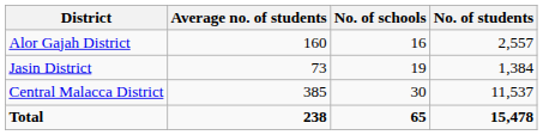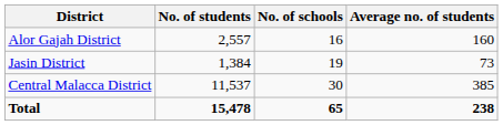columns swapped: No. of students <-> Average no. of students
